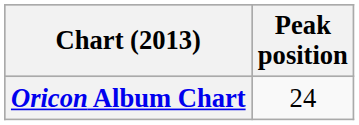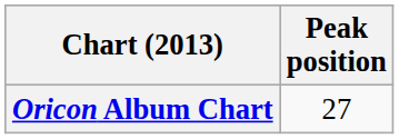Oricon Album Chart | Peak position: 24 -> 27
